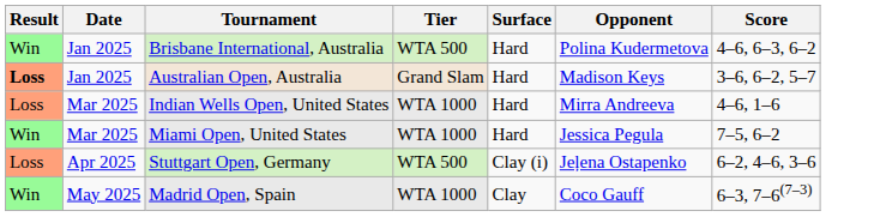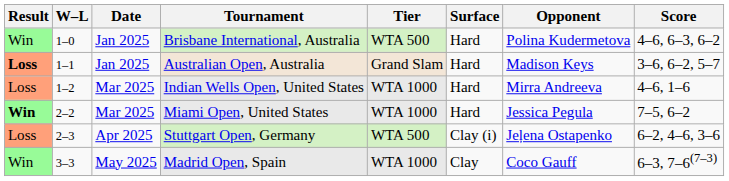+ column: W–L | 1–0 | 1–1 | 1–2 | 2–2 | 2–3 | 3–3
Miami Open, United States | Result: normal -> bold
